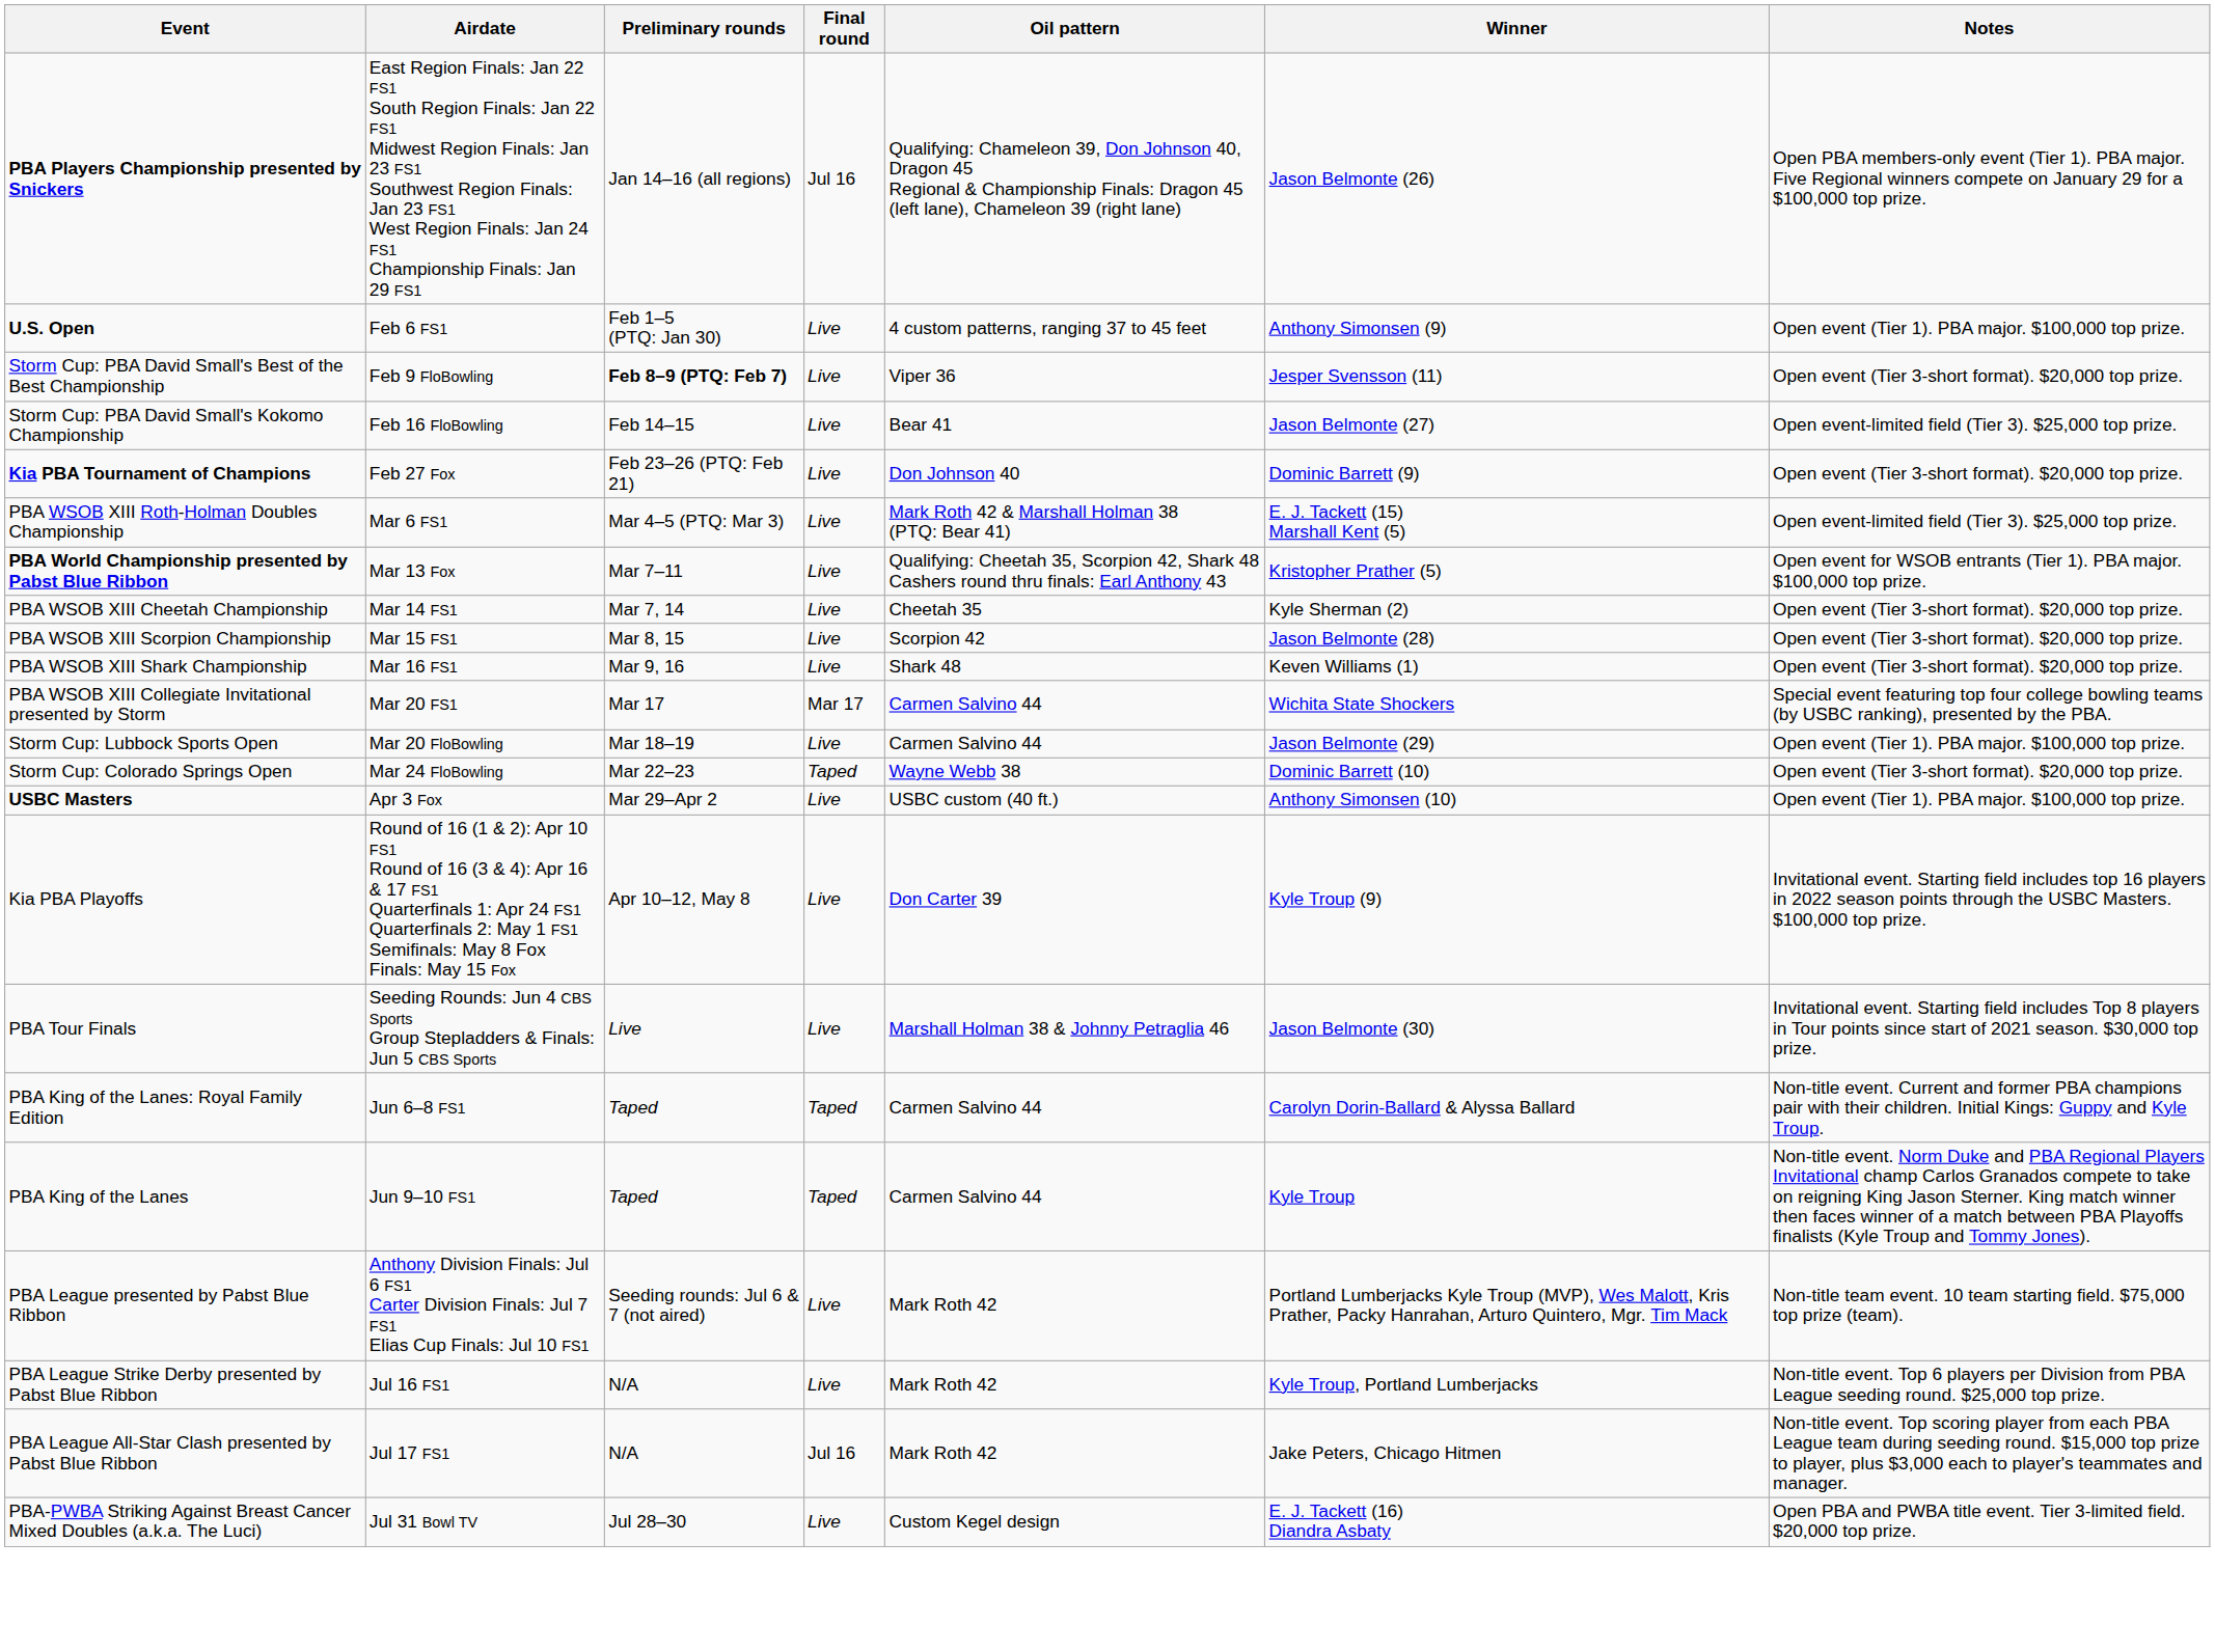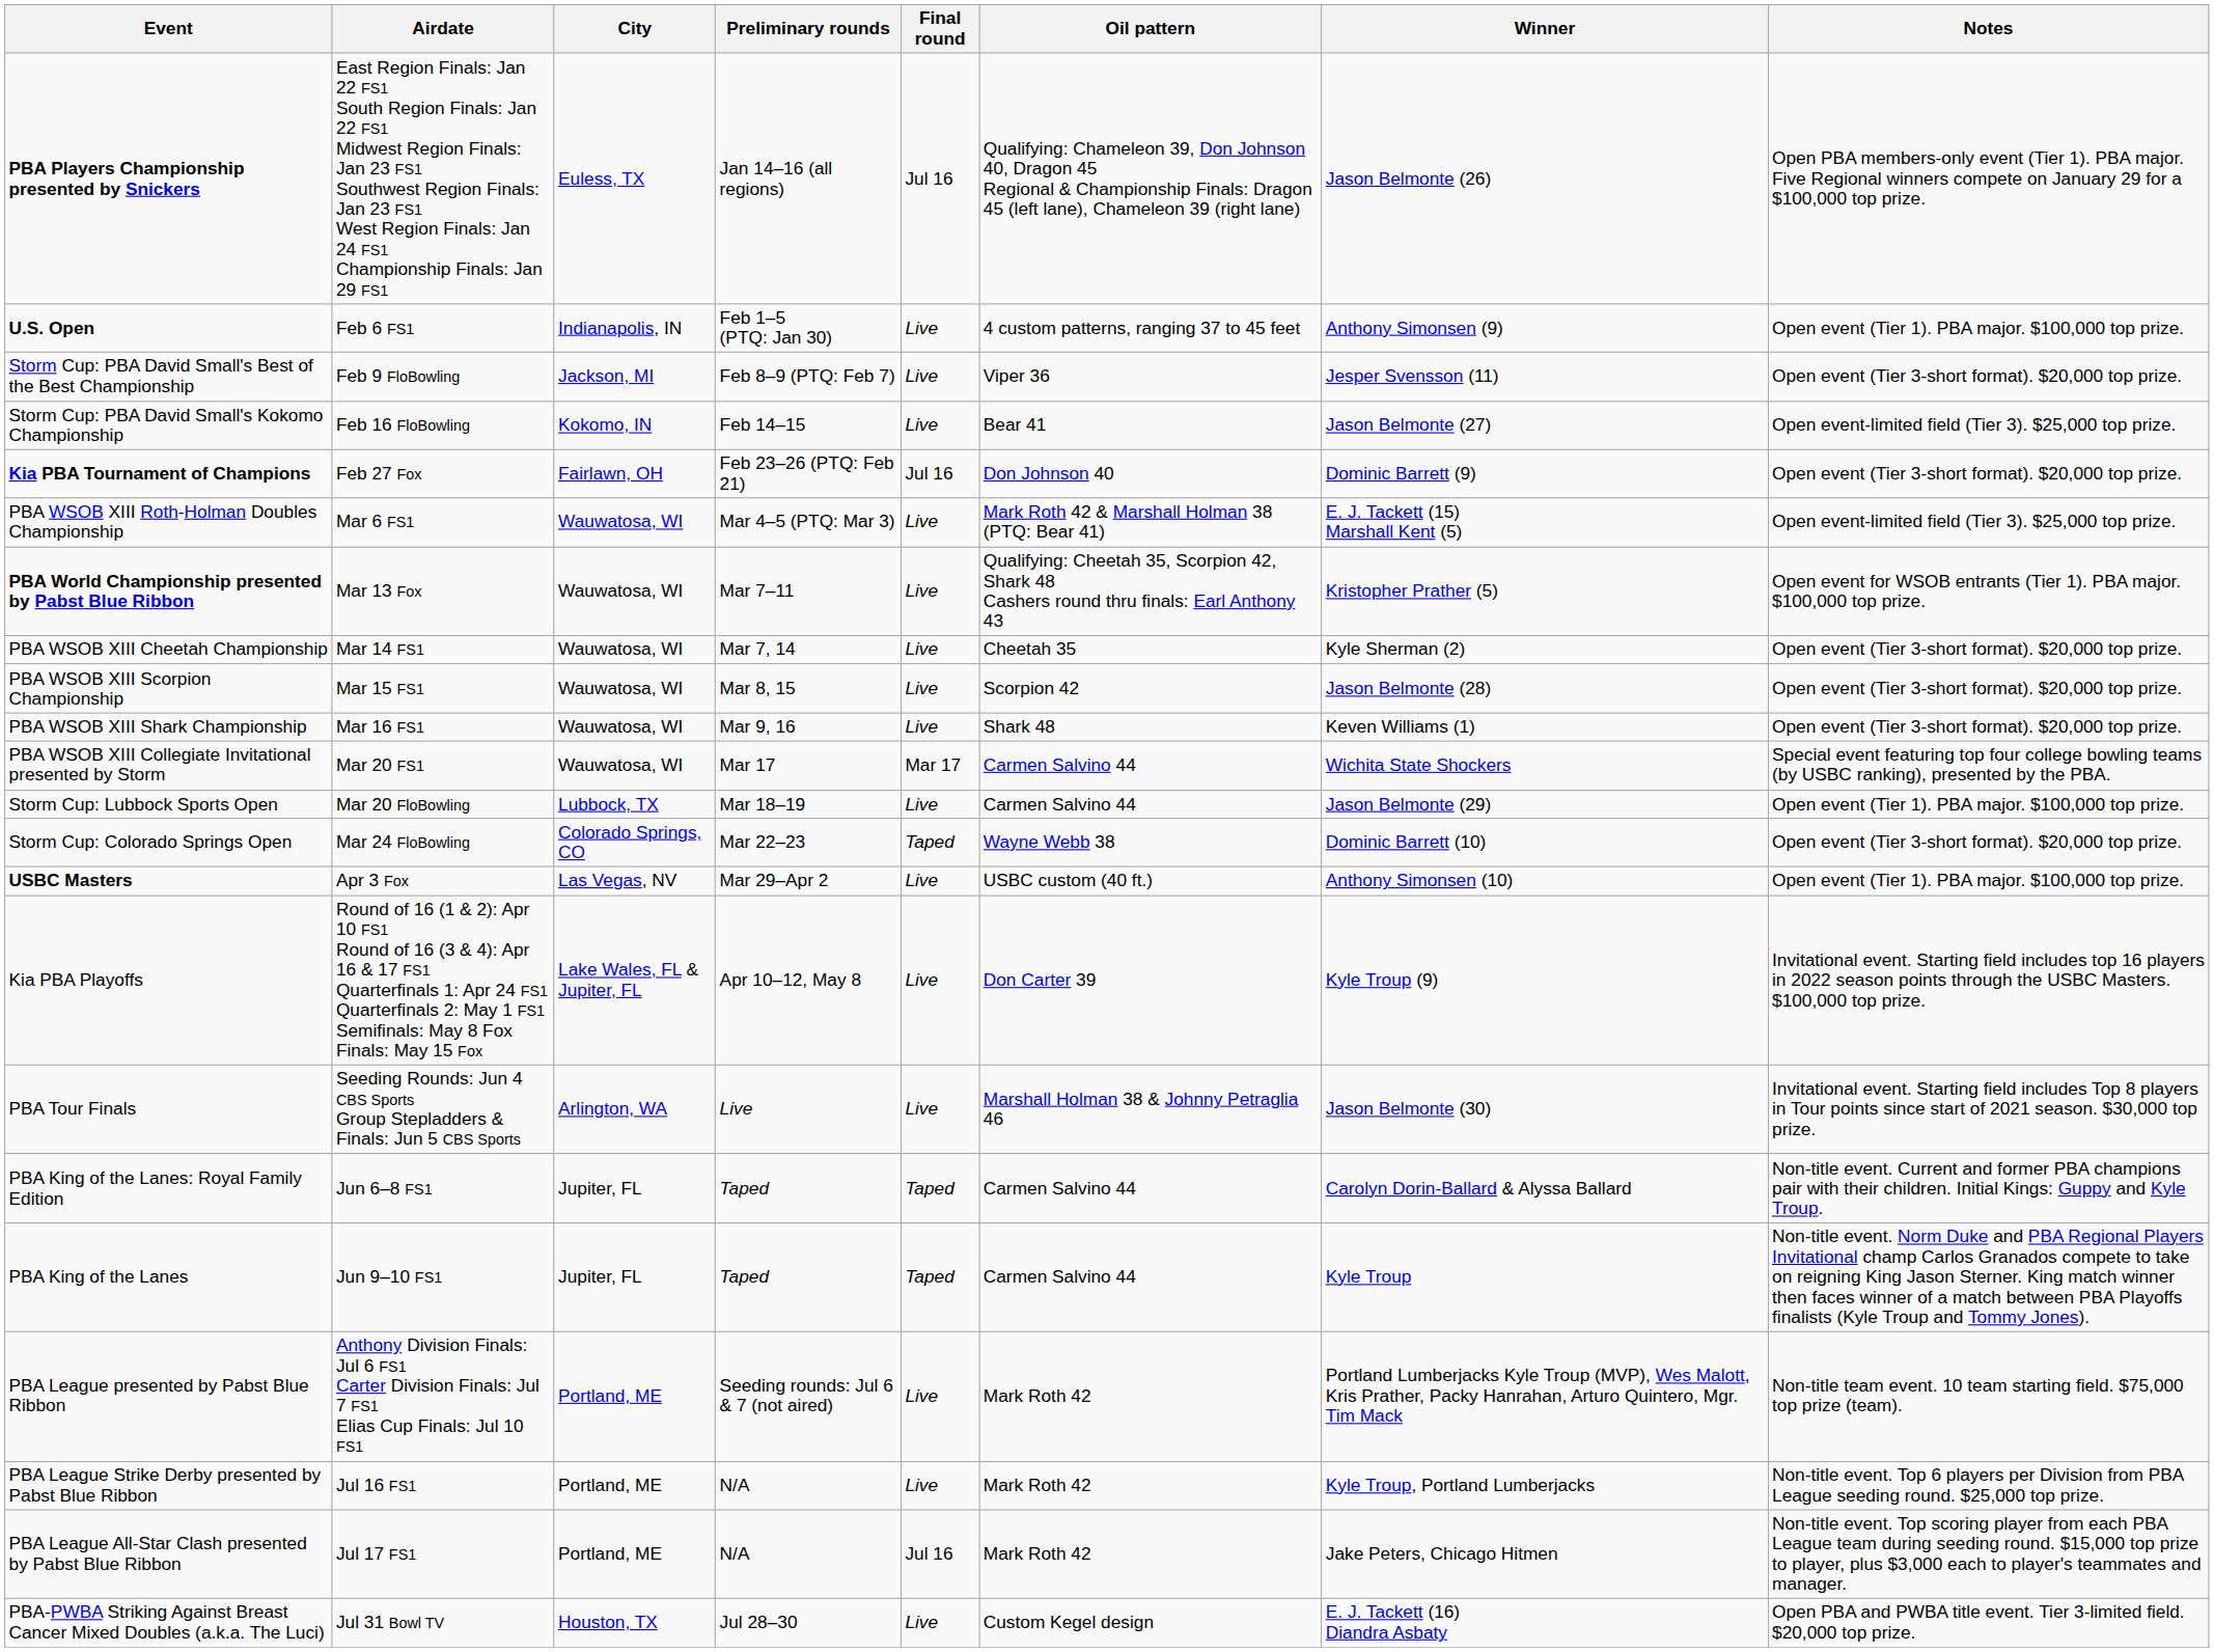+ column: City | Euless, TX | Indianapolis, IN | Jackson, MI | Kokomo, IN | Fairlawn, OH | Wauwatosa, WI | Wauwatosa, WI | Wauwatosa, WI | Wauwatosa, WI | Wauwatosa, WI | Wauwatosa, WI | Lubbock, TX | Colorado Springs, CO | Las Vegas, NV | Lake Wales, FL & Jupiter, FL | Arlington, WA | Jupiter, FL | Jupiter, FL | Portland, ME | Portland, ME | Portland, ME | Houston, TX
Storm Cup: PBA David Small's Best of the Best Championship | Preliminary rounds: bold -> normal
Kia PBA Tournament of Champions | Final round: Live -> Jul 16
